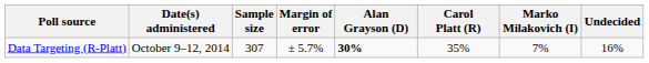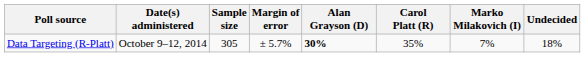Data Targeting (R-Platt) | Sample size: 307 -> 305
Data Targeting (R-Platt) | Undecided: 16% -> 18%
